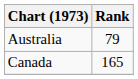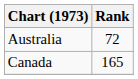Australia | Rank: 79 -> 72
